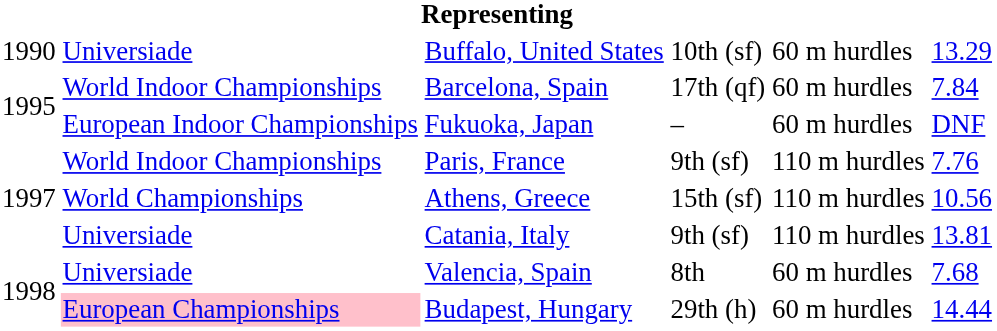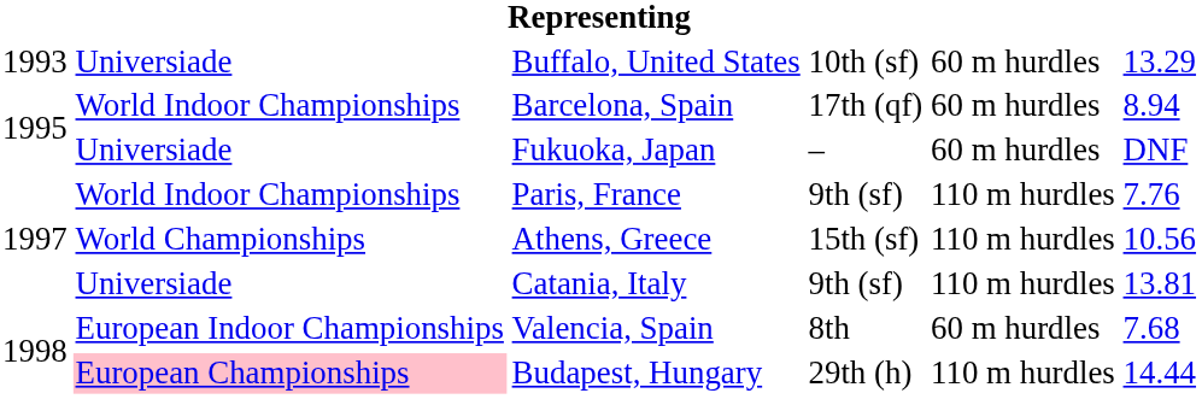Buffalo, United States | column 1: 1990 -> 1993
Barcelona, Spain | column 6: 7.84 -> 8.94
Fukuoka, Japan | column 2: European Indoor Championships -> Universiade
Valencia, Spain | column 2: Universiade -> European Indoor Championships
Budapest, Hungary | column 5: 60 m hurdles -> 110 m hurdles
